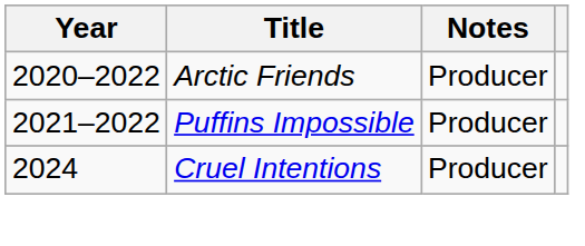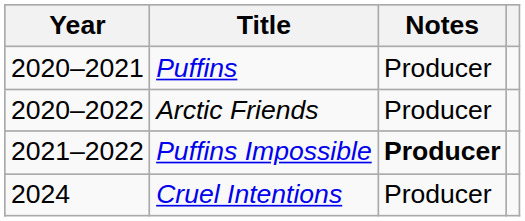+ row: 2020–2021 | Puffins | Producer
Puffins Impossible | Notes: normal -> bold
